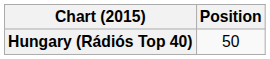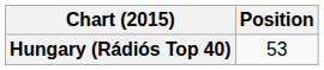Hungary (Rádiós Top 40) | Position: 50 -> 53
